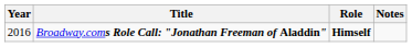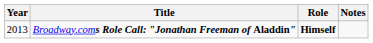Broadway.coms Role Call: "Jonathan Freeman of Aladdin" | Year: 2016 -> 2013
